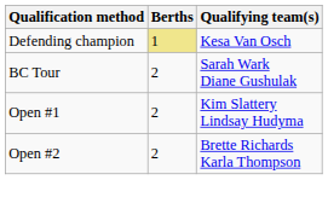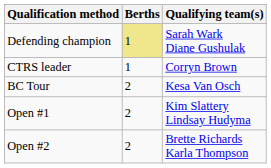Defending champion | Qualifying team(s): Kesa Van Osch -> Sarah Wark Diane Gushulak
+ row: CTRS leader | 1 | Corryn Brown
BC Tour | Qualifying team(s): Sarah Wark Diane Gushulak -> Kesa Van Osch
